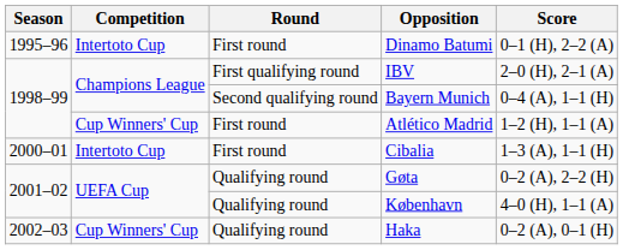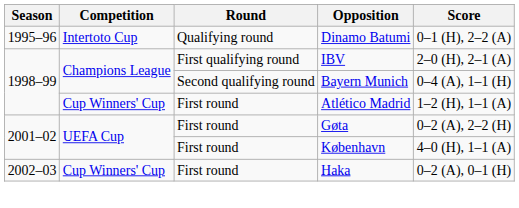Dinamo Batumi | Round: First round -> Qualifying round
- row: 2000–01 | Intertoto Cup | First round | Cibalia | 1–3 (A), 1–1 (H)
Gøta | Round: Qualifying round -> First round
København | Round: Qualifying round -> First round
Haka | Round: Qualifying round -> First round
